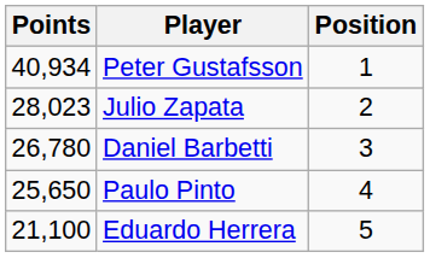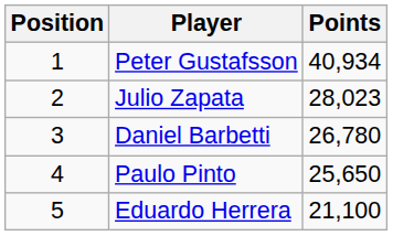columns swapped: Position <-> Points
